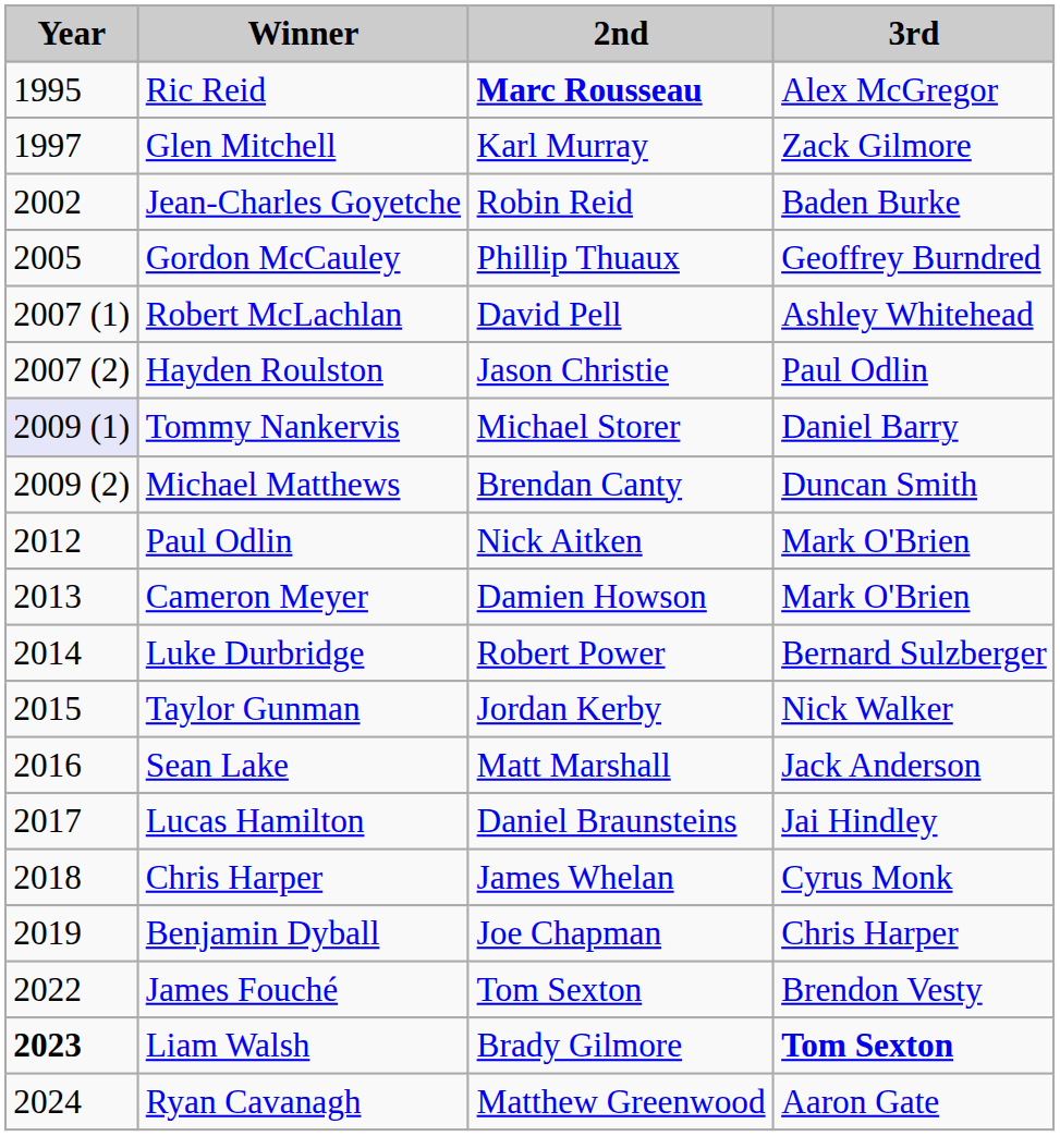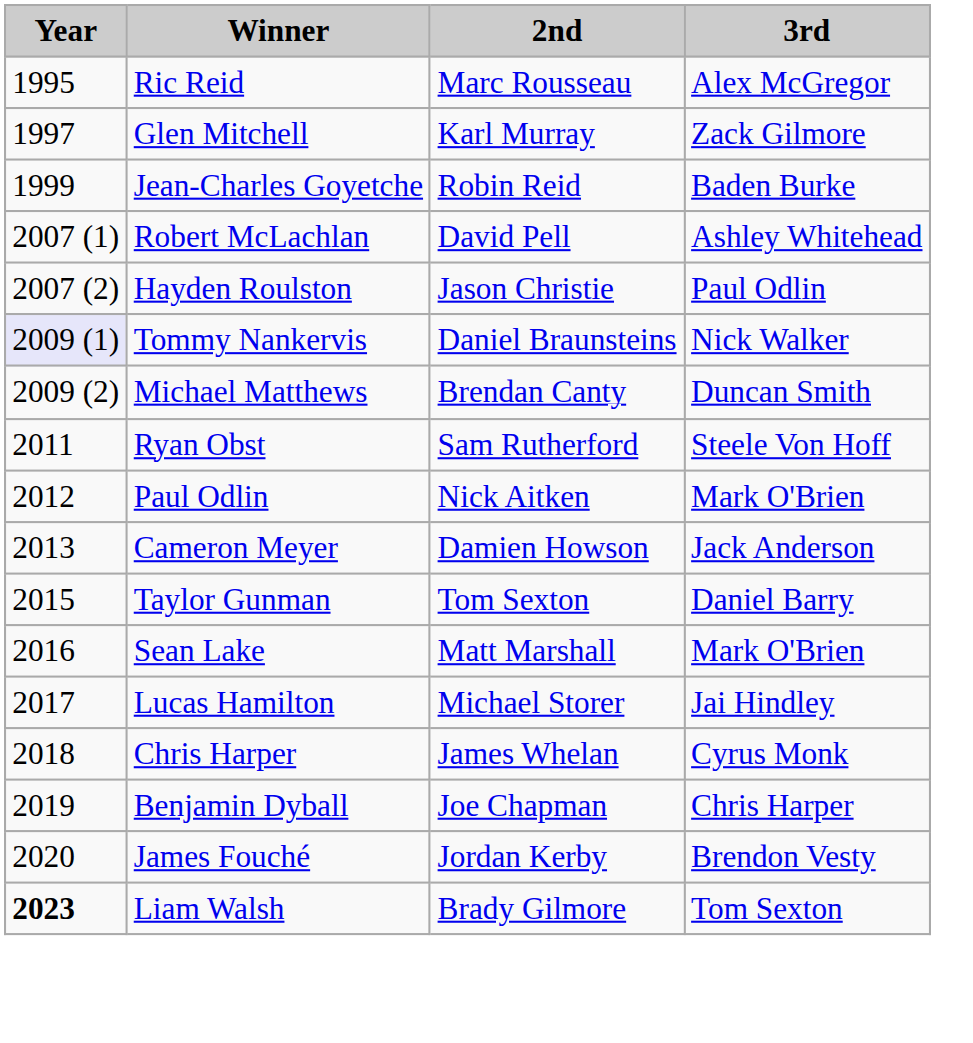Ric Reid | 2nd: bold -> normal
Jean-Charles Goyetche | Year: 2002 -> 1999
- row: 2005 | Gordon McCauley | Phillip Thuaux | Geoffrey Burndred
Tommy Nankervis | 2nd: Michael Storer -> Daniel Braunsteins
Tommy Nankervis | 3rd: Daniel Barry -> Nick Walker
+ row: 2011 | Ryan Obst | Sam Rutherford | Steele Von Hoff
Cameron Meyer | 3rd: Mark O'Brien -> Jack Anderson
- row: 2014 | Luke Durbridge | Robert Power | Bernard Sulzberger
Taylor Gunman | 2nd: Jordan Kerby -> Tom Sexton
Taylor Gunman | 3rd: Nick Walker -> Daniel Barry
Sean Lake | 3rd: Jack Anderson -> Mark O'Brien
Lucas Hamilton | 2nd: Daniel Braunsteins -> Michael Storer
James Fouché | Year: 2022 -> 2020
James Fouché | 2nd: Tom Sexton -> Jordan Kerby
Liam Walsh | 3rd: bold -> normal
- row: 2024 | Ryan Cavanagh | Matthew Greenwood | Aaron Gate
